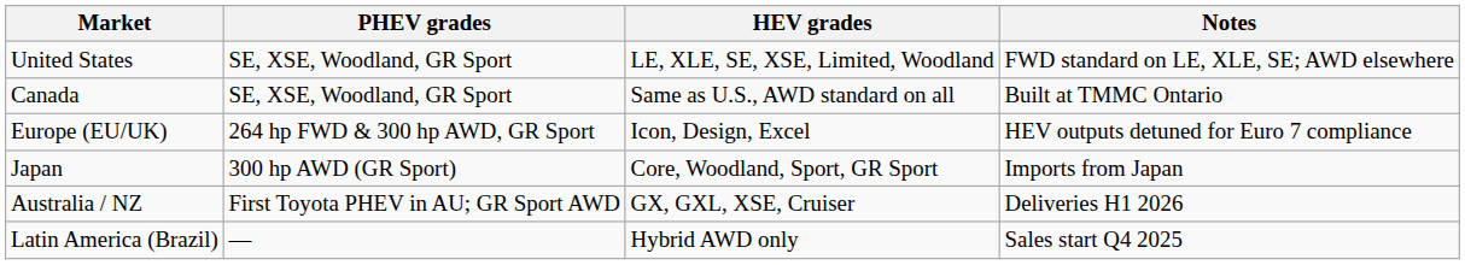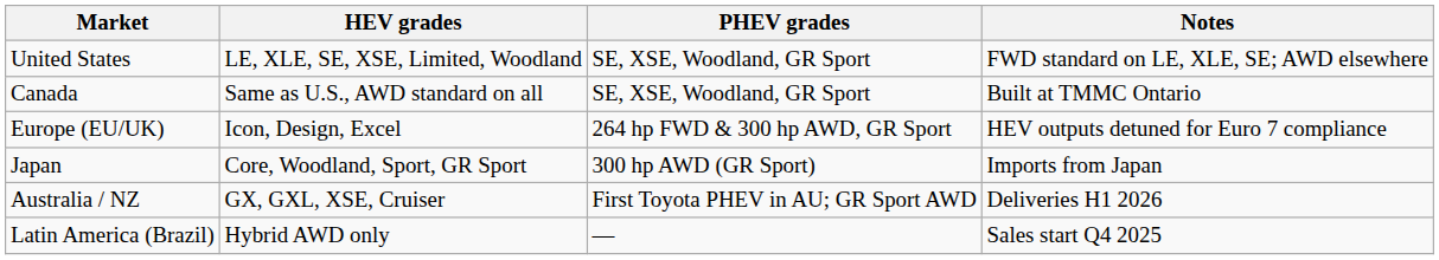columns swapped: HEV grades <-> PHEV grades
